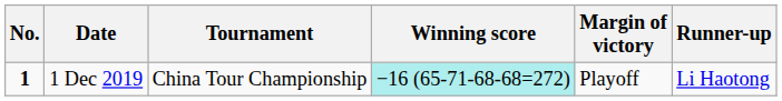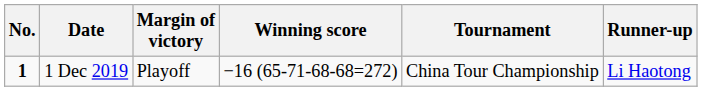columns swapped: Tournament <-> Margin of victory
1 Dec 2019 | Winning score: paleturquoise background -> no background
